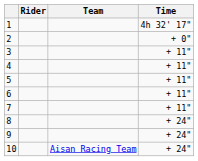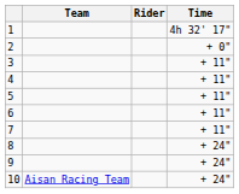columns swapped: Rider <-> Team
